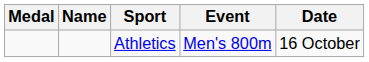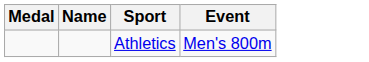- column: Date | 16 October
